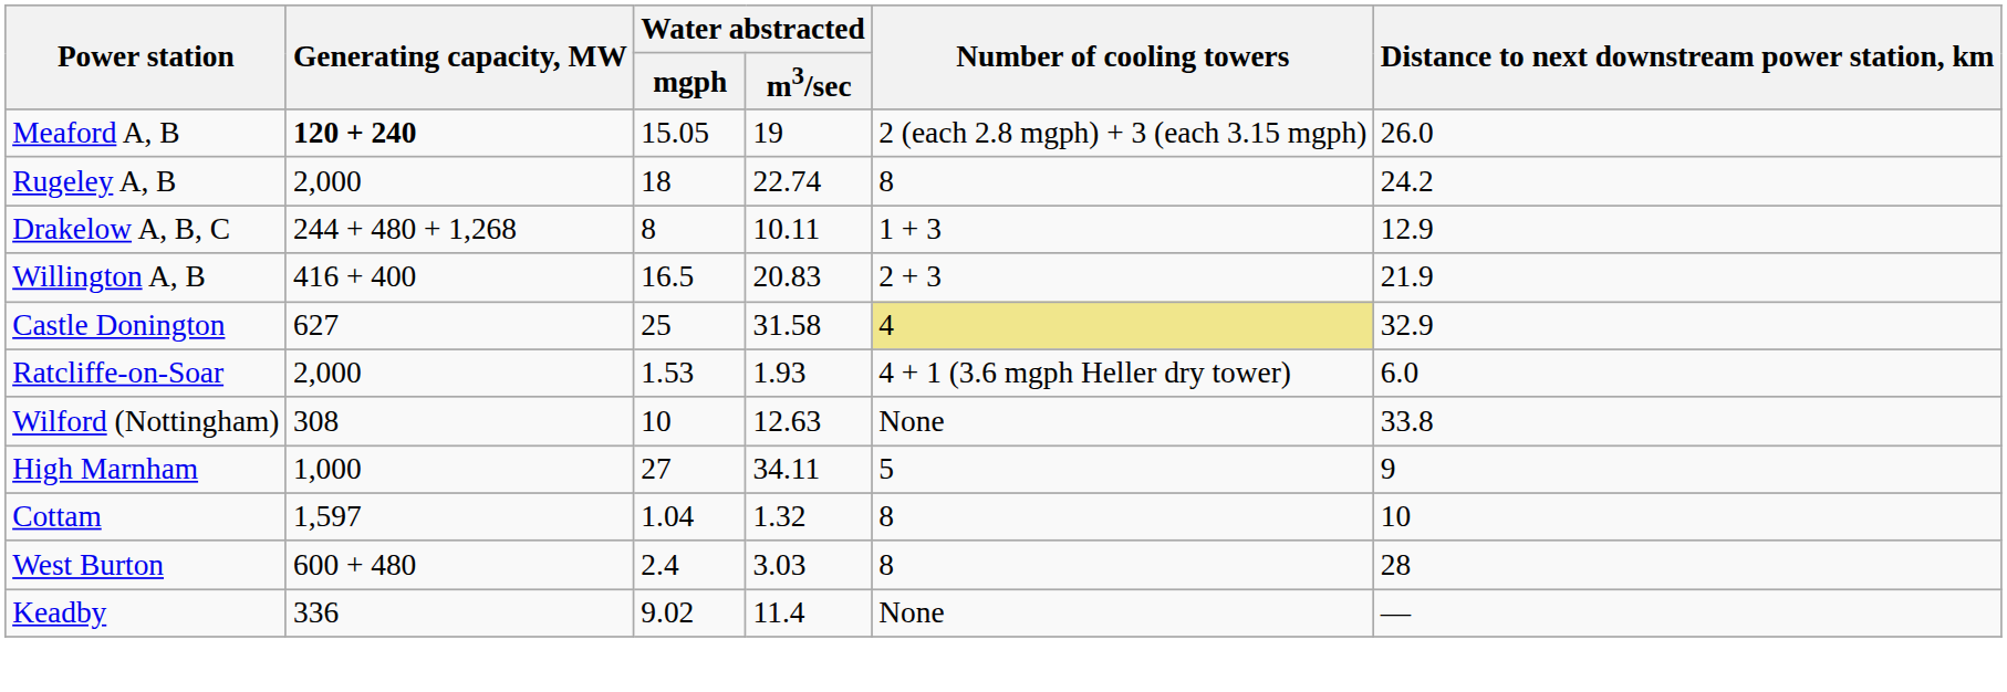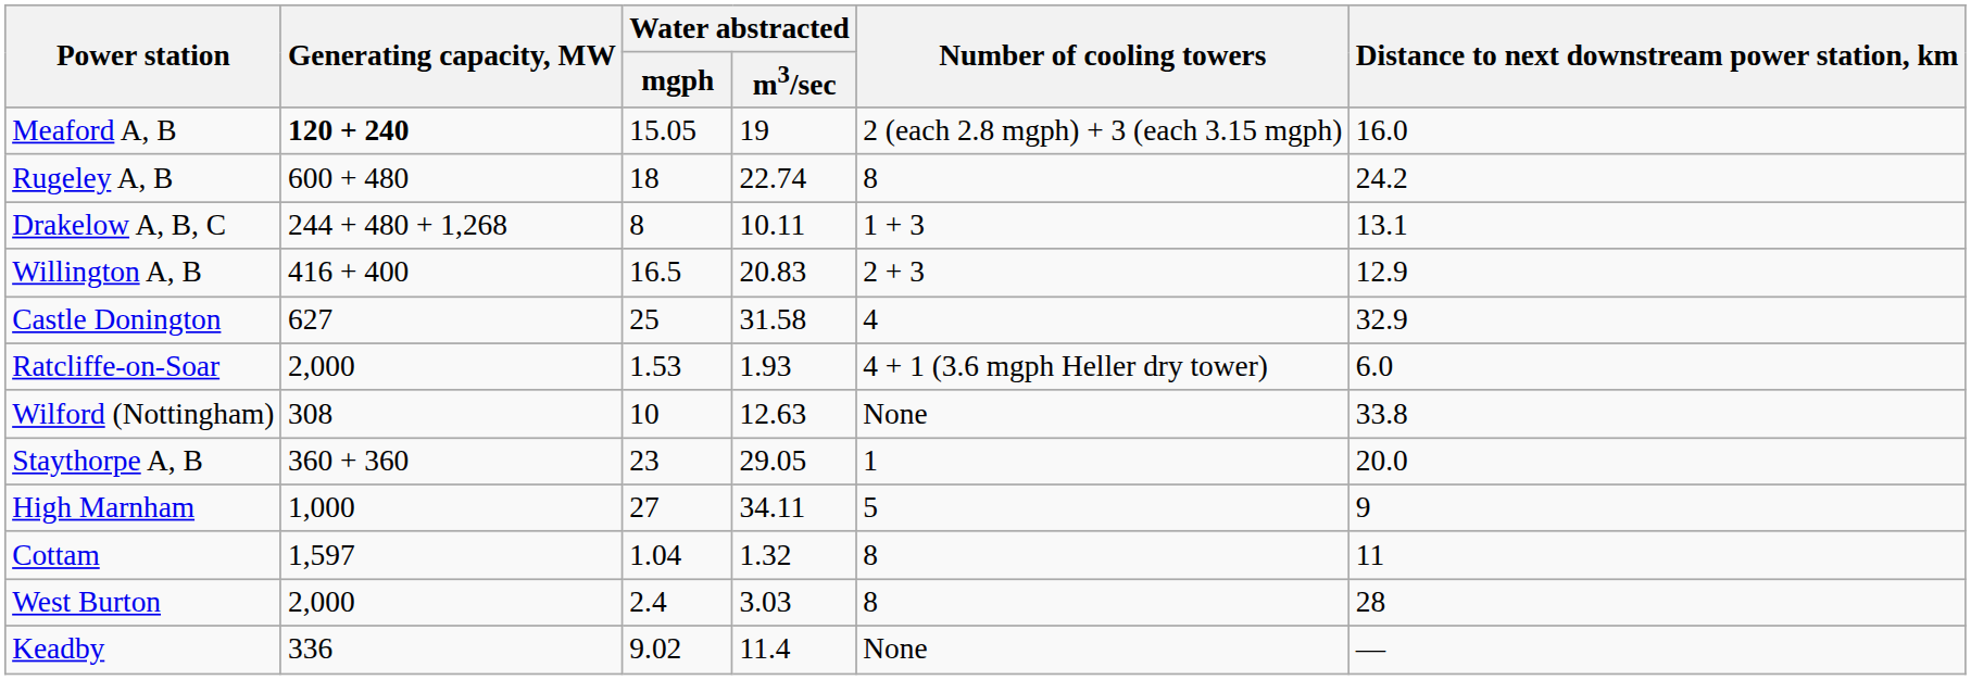Meaford A, B | Distance to next downstream power station, km: 26.0 -> 16.0
Rugeley A, B | Generating capacity, MW: 2,000 -> 600 + 480
Drakelow A, B, C | Distance to next downstream power station, km: 12.9 -> 13.1
Willington A, B | Distance to next downstream power station, km: 21.9 -> 12.9
Castle Donington | Number of cooling towers: khaki background -> no background
+ row: Staythorpe A, B | 360 + 360 | 23 | 29.05 | 1 | 20.0
Cottam | Distance to next downstream power station, km: 10 -> 11
West Burton | Generating capacity, MW: 600 + 480 -> 2,000
